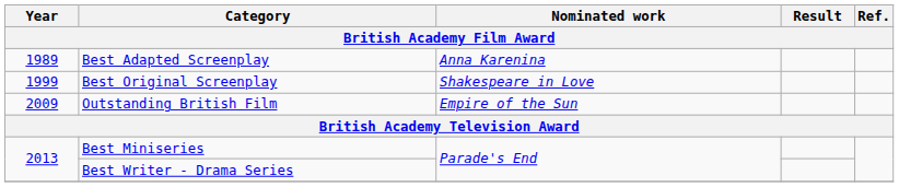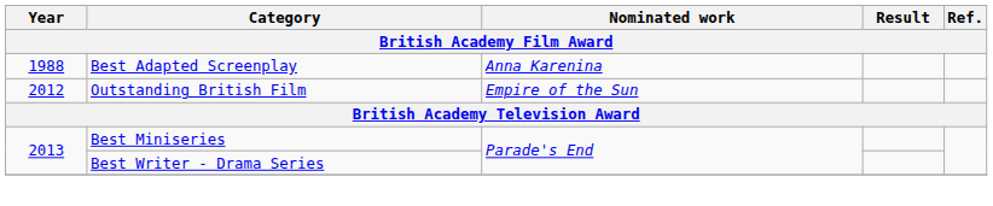Best Adapted Screenplay | Year: 1989 -> 1988
- row: 1999 | Best Original Screenplay | Shakespeare in Love
Outstanding British Film | Year: 2009 -> 2012
